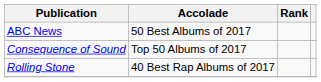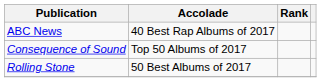ABC News | Accolade: 50 Best Albums of 2017 -> 40 Best Rap Albums of 2017
Rolling Stone | Accolade: 40 Best Rap Albums of 2017 -> 50 Best Albums of 2017
